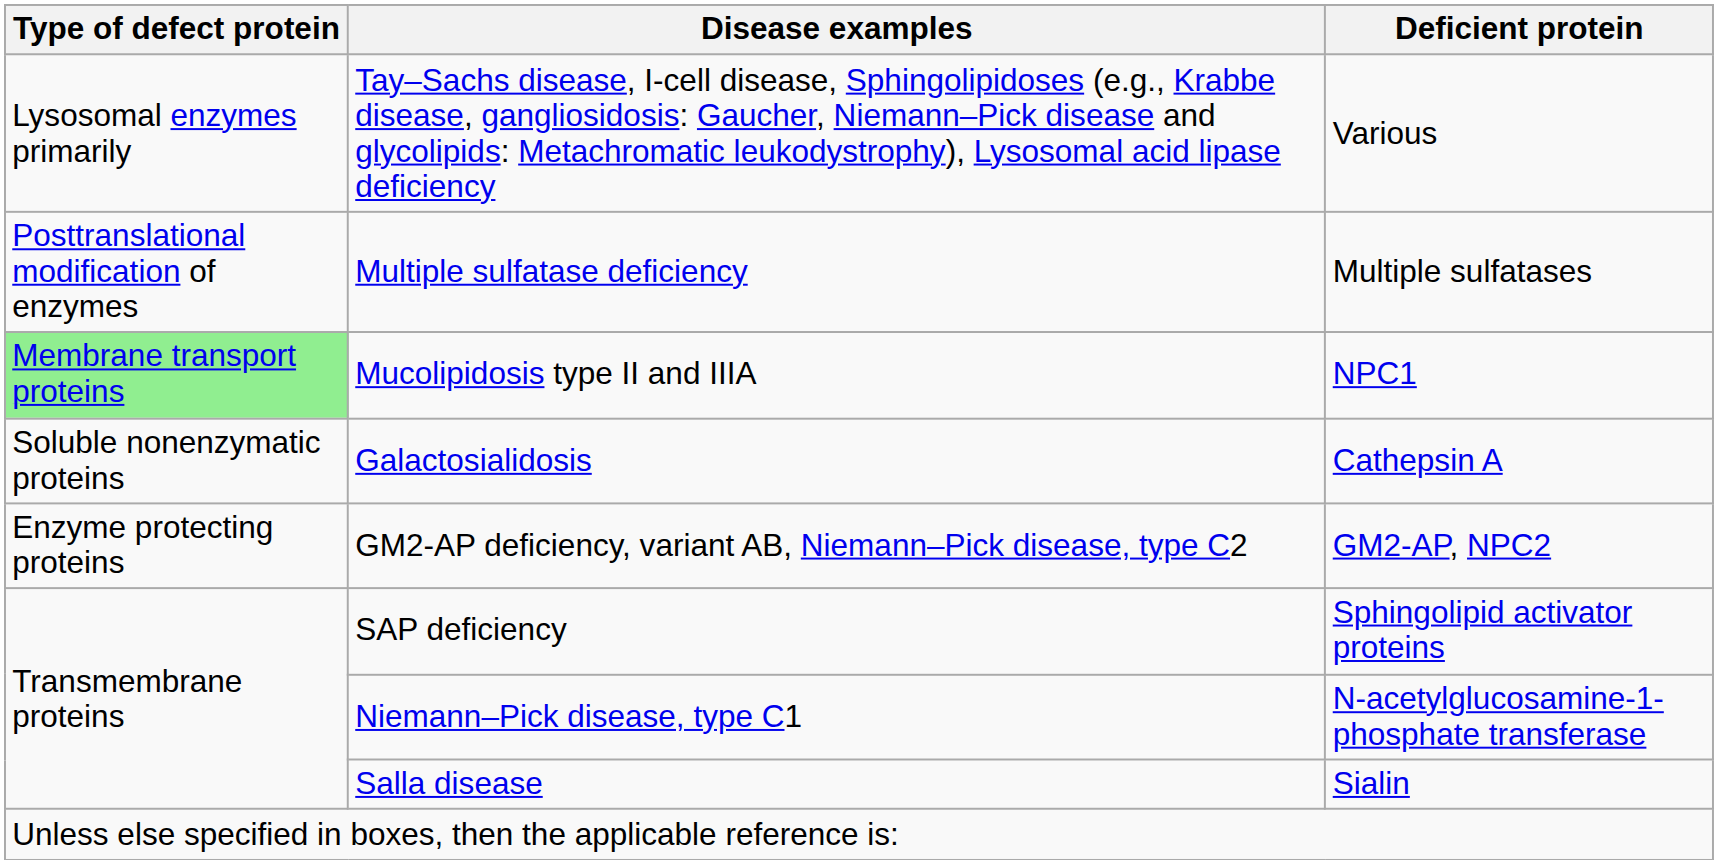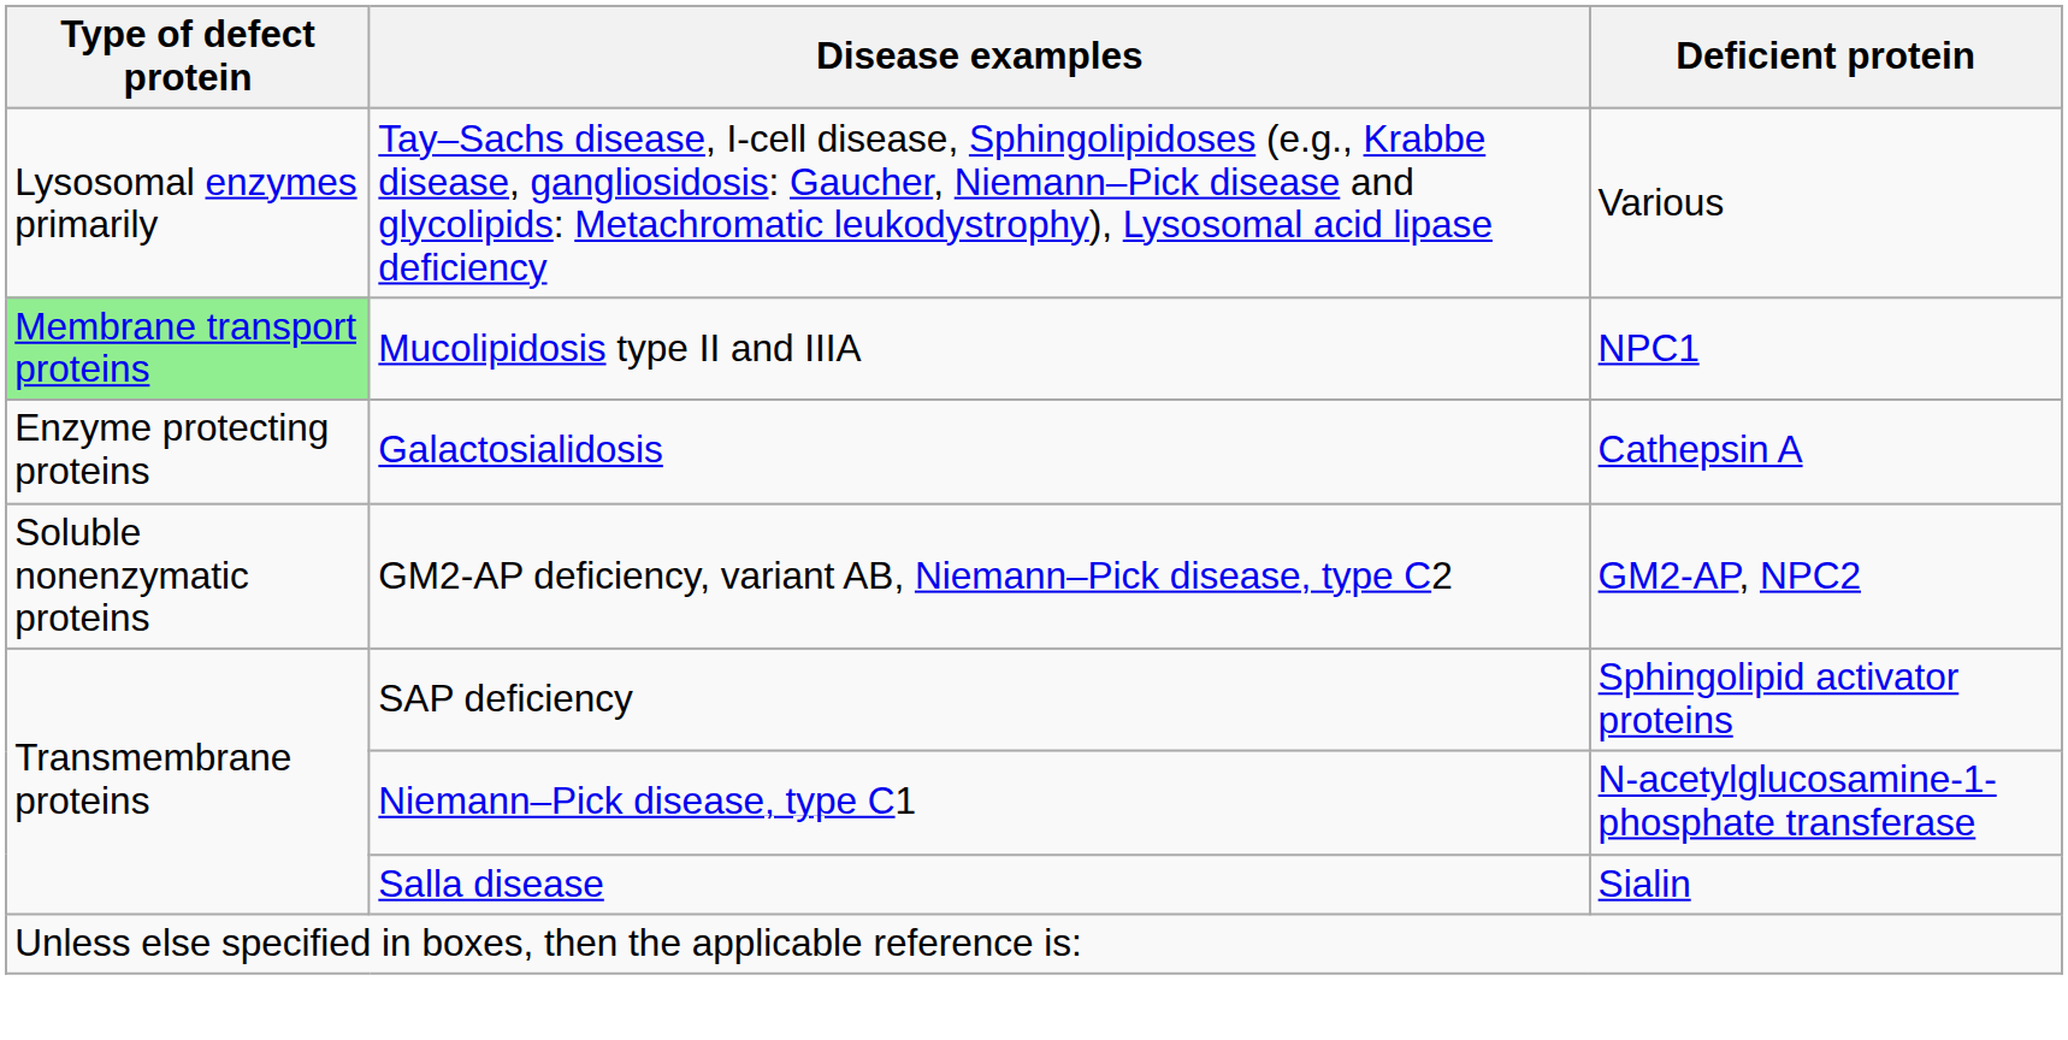- row: Posttranslational modification of enzymes | Multiple sulfatase deficiency | Multiple sulfatases
Galactosialidosis | Type of defect protein: Soluble nonenzymatic proteins -> Enzyme protecting proteins
GM2-AP deficiency, variant AB, Niemann–Pick disease, type C2 | Type of defect protein: Enzyme protecting proteins -> Soluble nonenzymatic proteins
